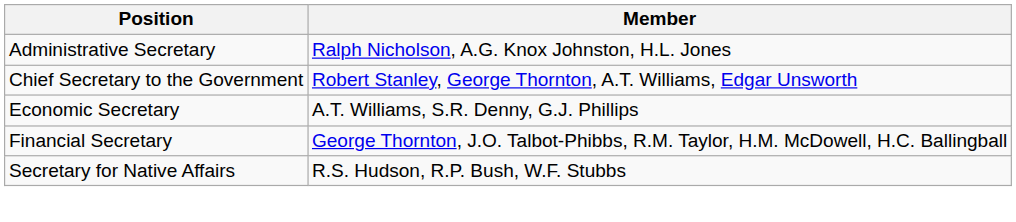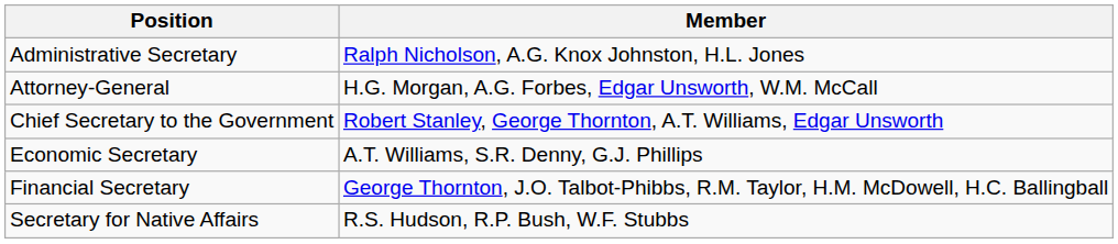+ row: Attorney-General | H.G. Morgan, A.G. Forbes, Edgar Unsworth, W.M. McCall
